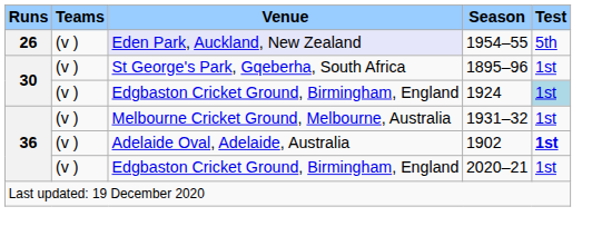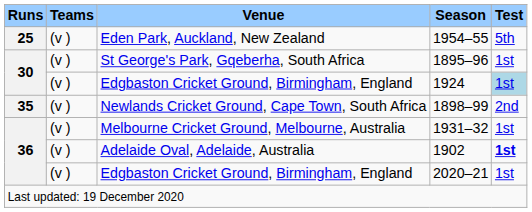1954–55 | Runs: 26 -> 25
1954–55 | Venue: lavender background -> no background
+ row: 35 | (v ) | Newlands Cricket Ground, Cape Town, South Africa | 1898–99 | 2nd
